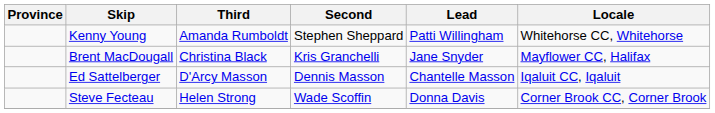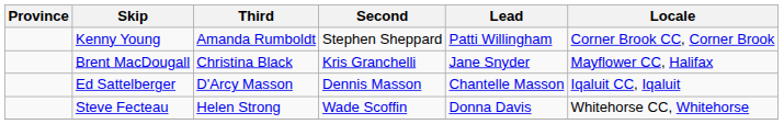Kenny Young | Locale: Whitehorse CC, Whitehorse -> Corner Brook CC, Corner Brook
Steve Fecteau | Locale: Corner Brook CC, Corner Brook -> Whitehorse CC, Whitehorse
